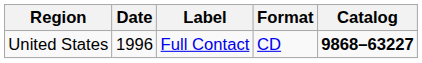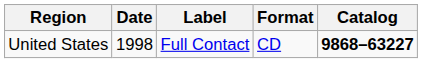United States | Date: 1996 -> 1998
